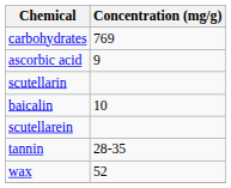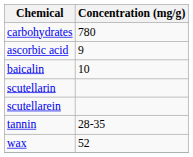carbohydrates | Concentration (mg/g): 769 -> 780
rows swapped: baicalin <-> scutellarin
